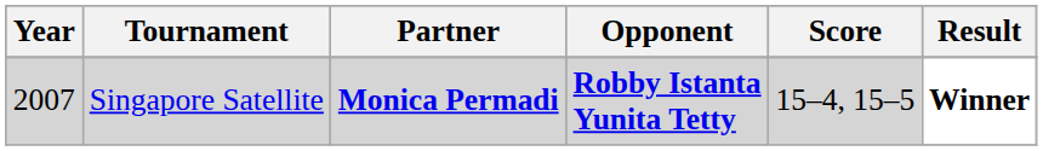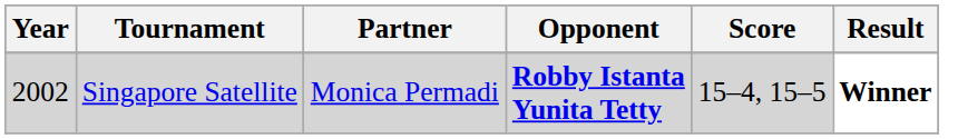Singapore Satellite | Year: 2007 -> 2002
Singapore Satellite | Partner: bold -> normal
